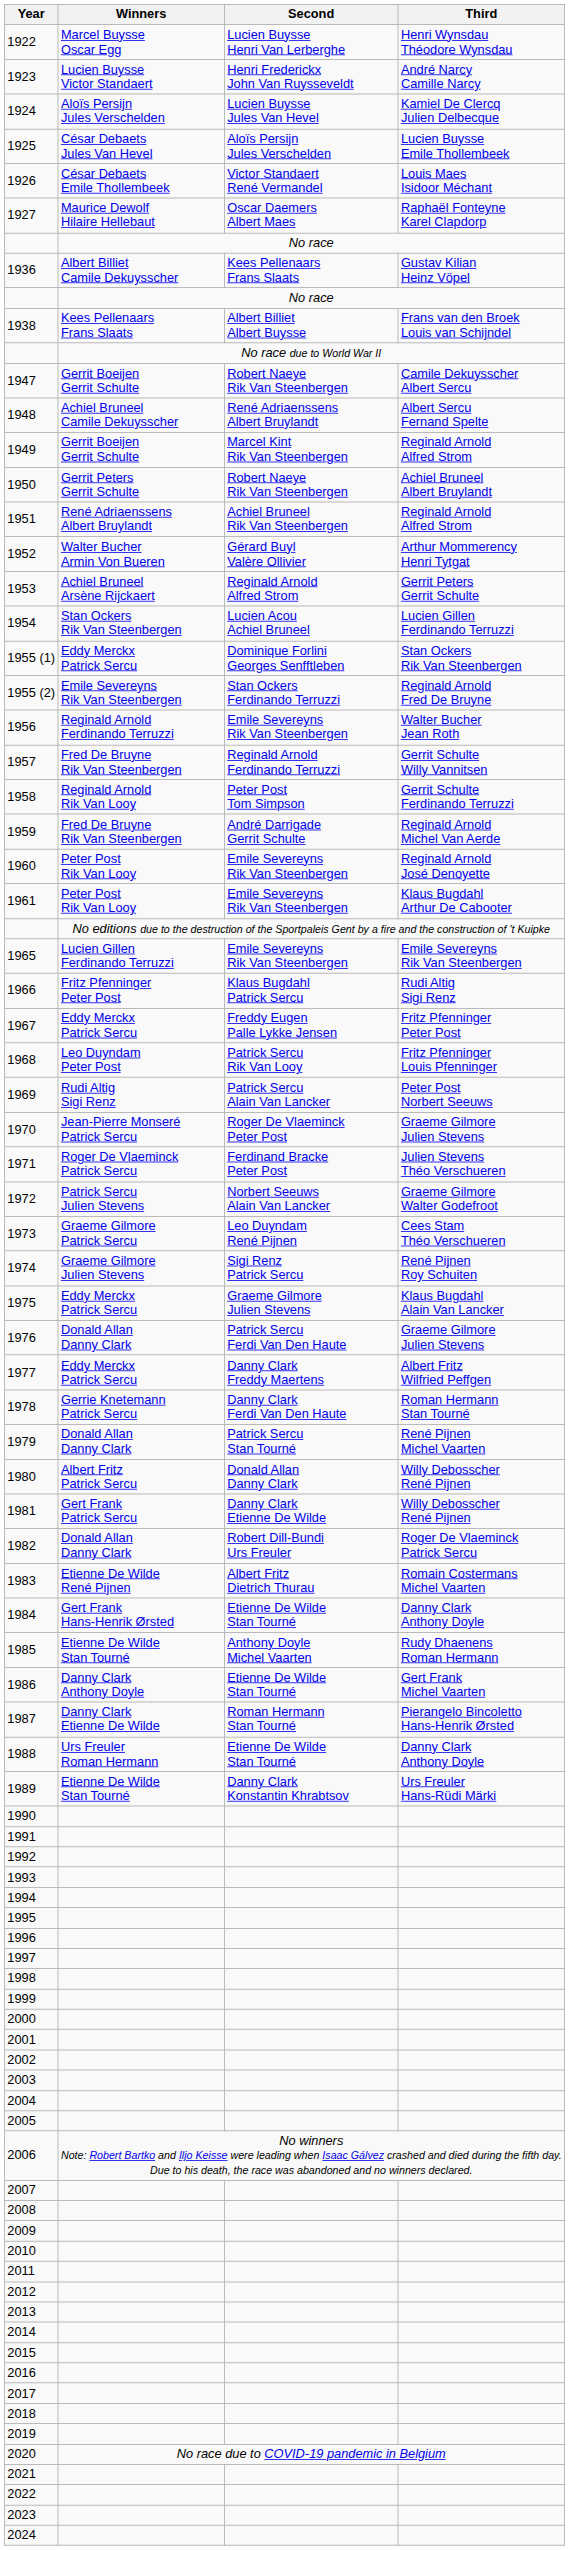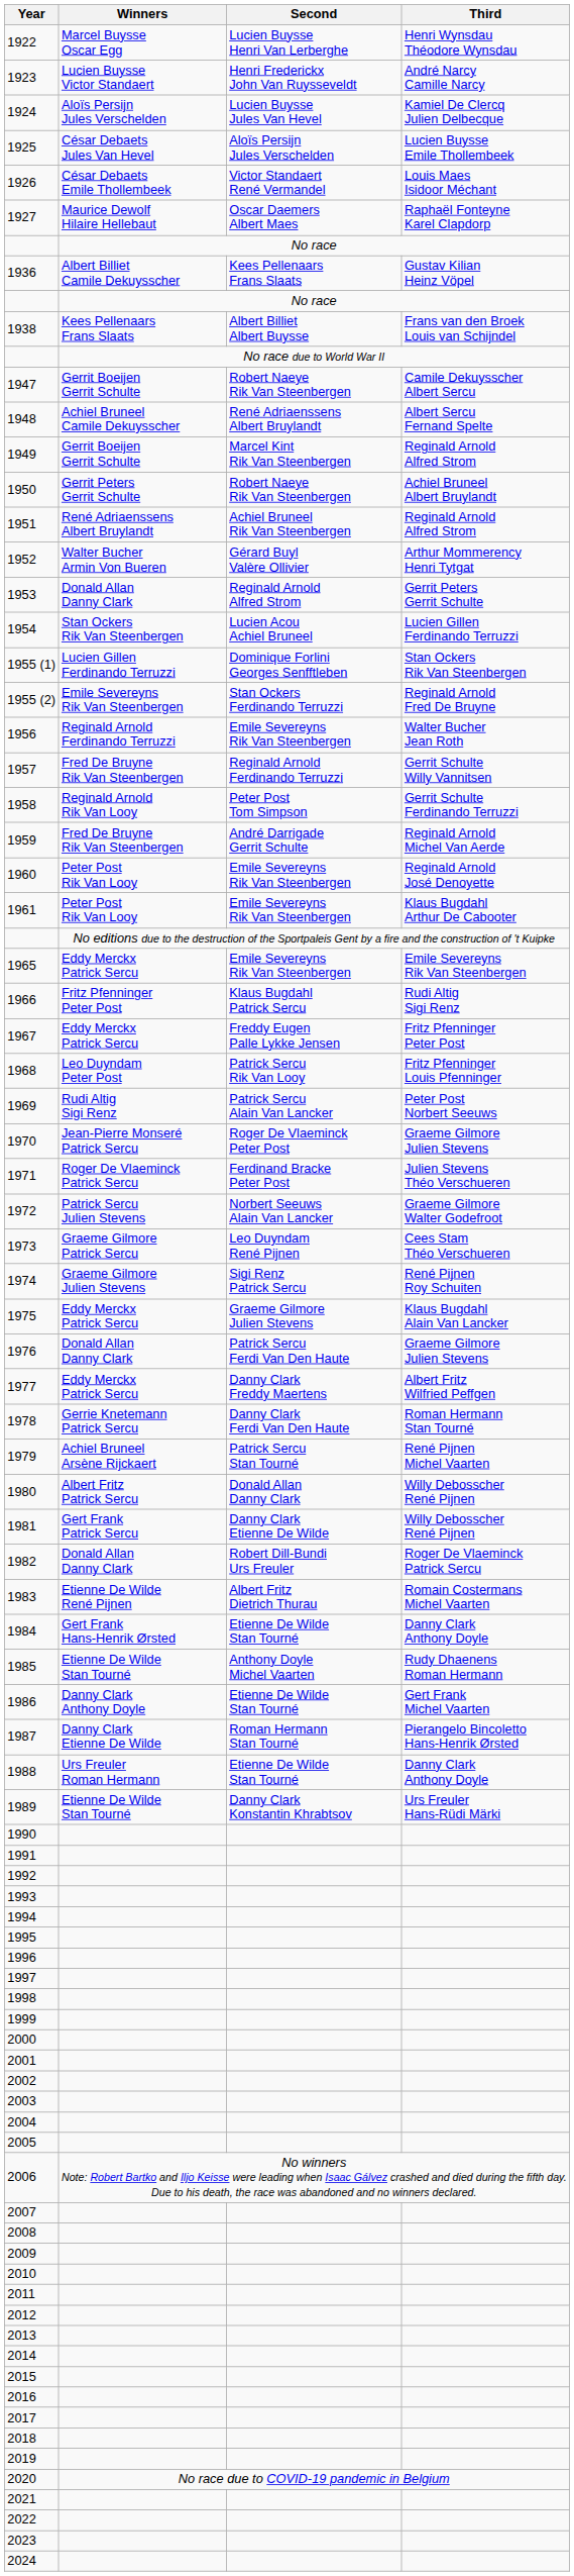1953 | Winners: Achiel Bruneel Arsène Rijckaert -> Donald Allan Danny Clark
1955 (1) | Winners: Eddy Merckx Patrick Sercu -> Lucien Gillen Ferdinando Terruzzi
1965 | Winners: Lucien Gillen Ferdinando Terruzzi -> Eddy Merckx Patrick Sercu
1979 | Winners: Donald Allan Danny Clark -> Achiel Bruneel Arsène Rijckaert
